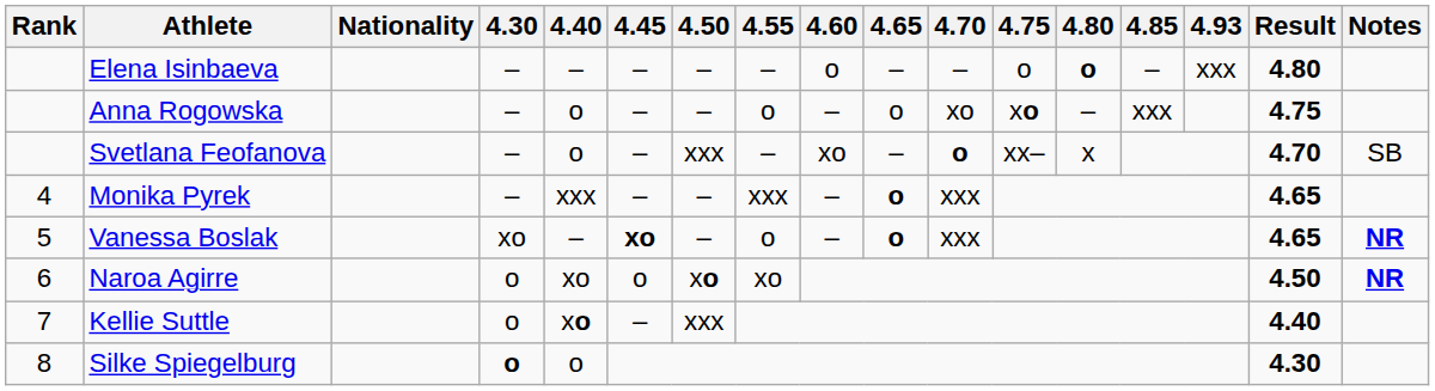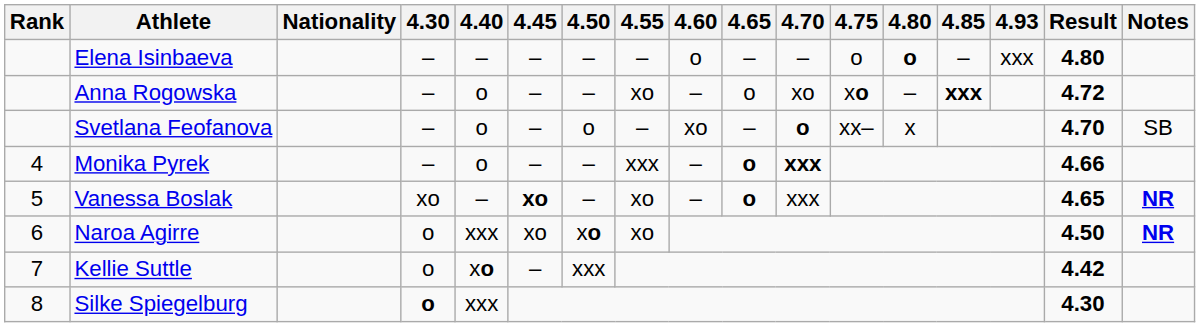Anna Rogowska | 4.55: o -> xo
Anna Rogowska | 4.85: normal -> bold
Anna Rogowska | Result: 4.75 -> 4.72
Svetlana Feofanova | 4.50: xxx -> o
Monika Pyrek | 4.40: xxx -> o
Monika Pyrek | 4.70: normal -> bold
Monika Pyrek | Result: 4.65 -> 4.66
Vanessa Boslak | 4.55: o -> xo
Naroa Agirre | 4.40: xo -> xxx
Naroa Agirre | 4.45: o -> xo
Kellie Suttle | Result: 4.40 -> 4.42
Silke Spiegelburg | 4.40: o -> xxx
